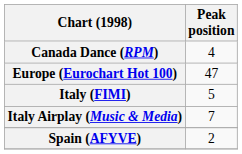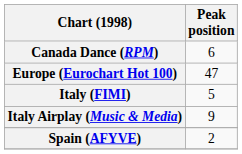Canada Dance (RPM) | Peak position: 4 -> 6
Italy Airplay (Music & Media) | Peak position: 7 -> 9
